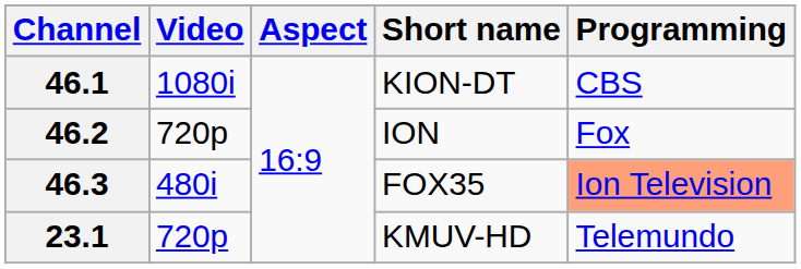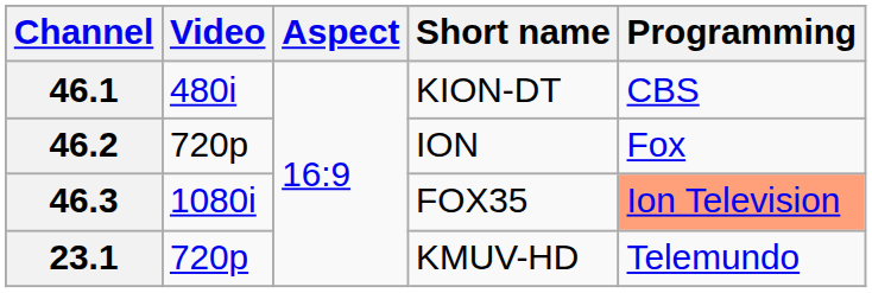46.1 | Video: 1080i -> 480i
46.3 | Video: 480i -> 1080i
